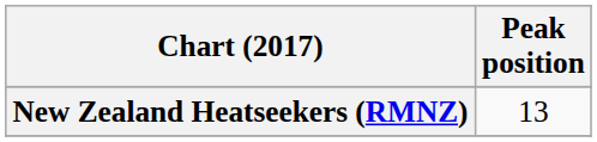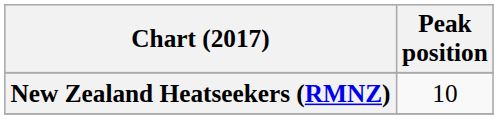New Zealand Heatseekers (RMNZ) | Peak position: 13 -> 10
